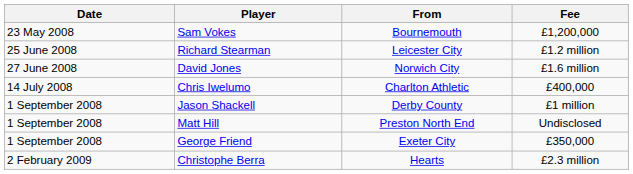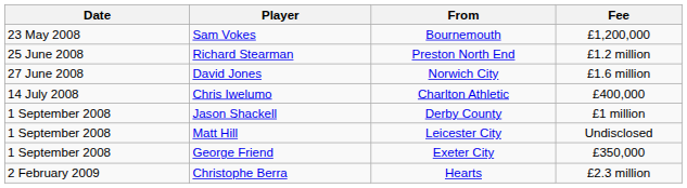Richard Stearman | From: Leicester City -> Preston North End
Matt Hill | From: Preston North End -> Leicester City
